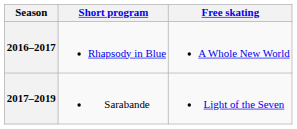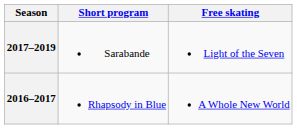rows swapped: 2017–2019 <-> 2016–2017
